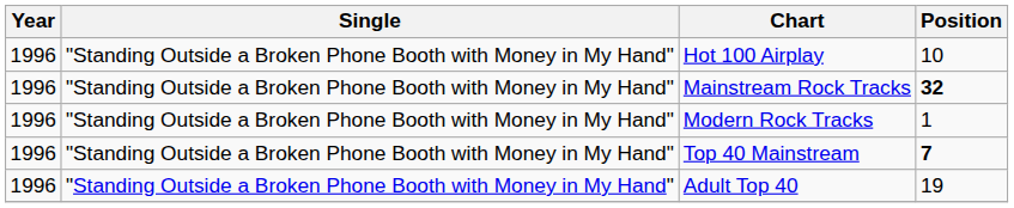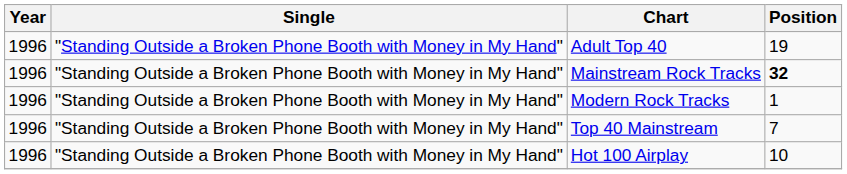rows swapped: Adult Top 40 <-> Hot 100 Airplay
Top 40 Mainstream | Position: bold -> normal
